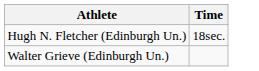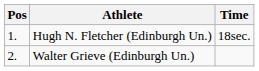+ column: Pos | 1. | 2.
